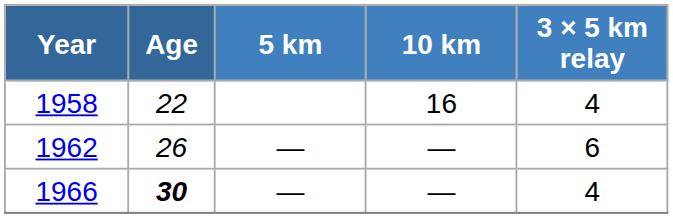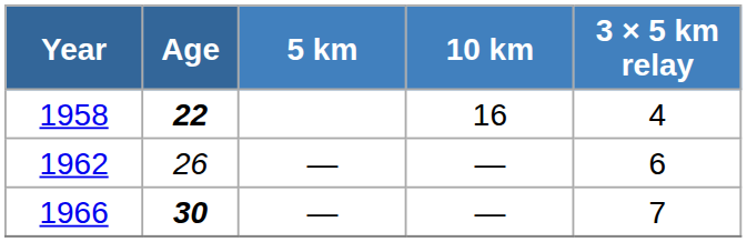1958 | Age: normal -> bold
1966 | 3 × 5 km relay: 4 -> 7
